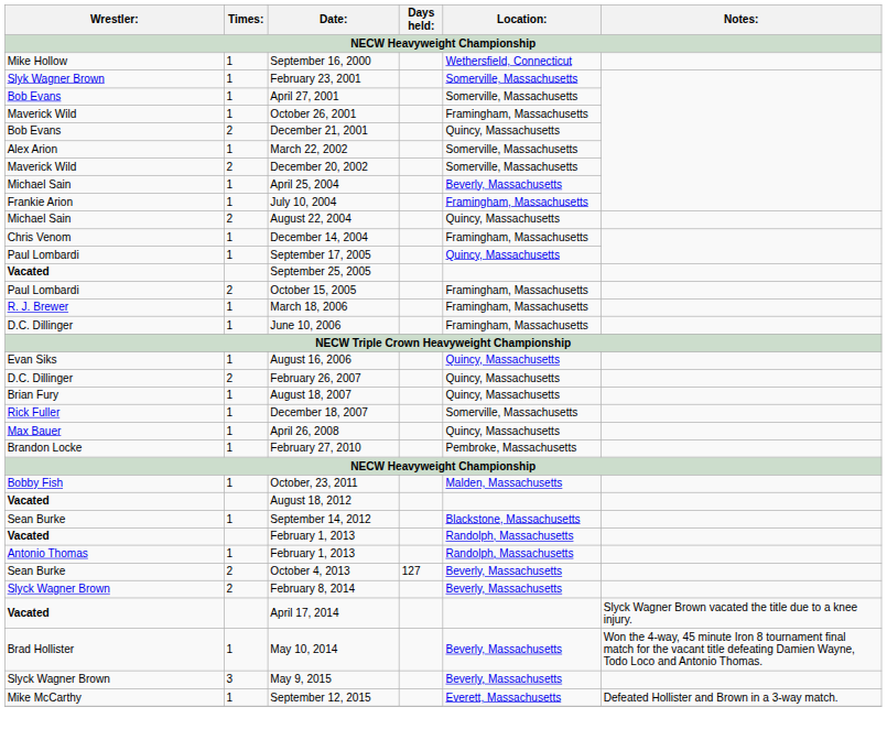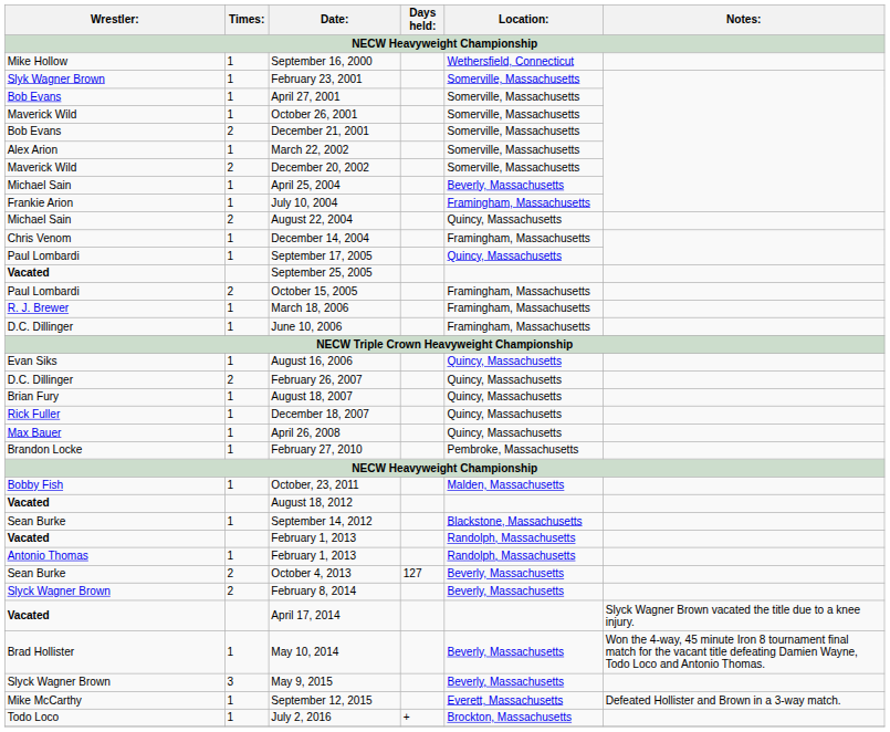October 26, 2001 | Location:: Framingham, Massachusetts -> Somerville, Massachusetts
December 21, 2001 | Location:: Quincy, Massachusetts -> Somerville, Massachusetts
December 18, 2007 | Location:: Somerville, Massachusetts -> Quincy, Massachusetts
+ row: Todo Loco | 1 | July 2, 2016 | + | Brockton, Massachusetts
